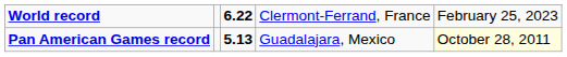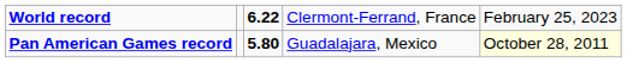Pan American Games record | column 3: 5.13 -> 5.80
